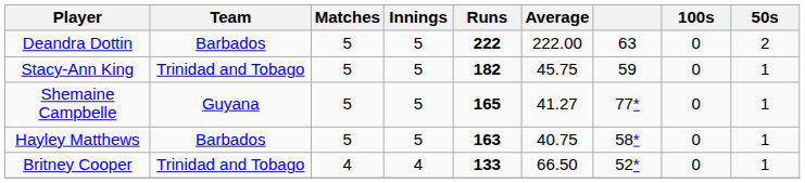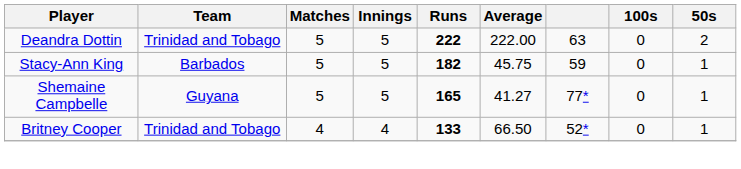Deandra Dottin | Team: Barbados -> Trinidad and Tobago
Stacy-Ann King | Team: Trinidad and Tobago -> Barbados
- row: Hayley Matthews | Barbados | 5 | 5 | 163 | 40.75 | 58* | 0 | 1
